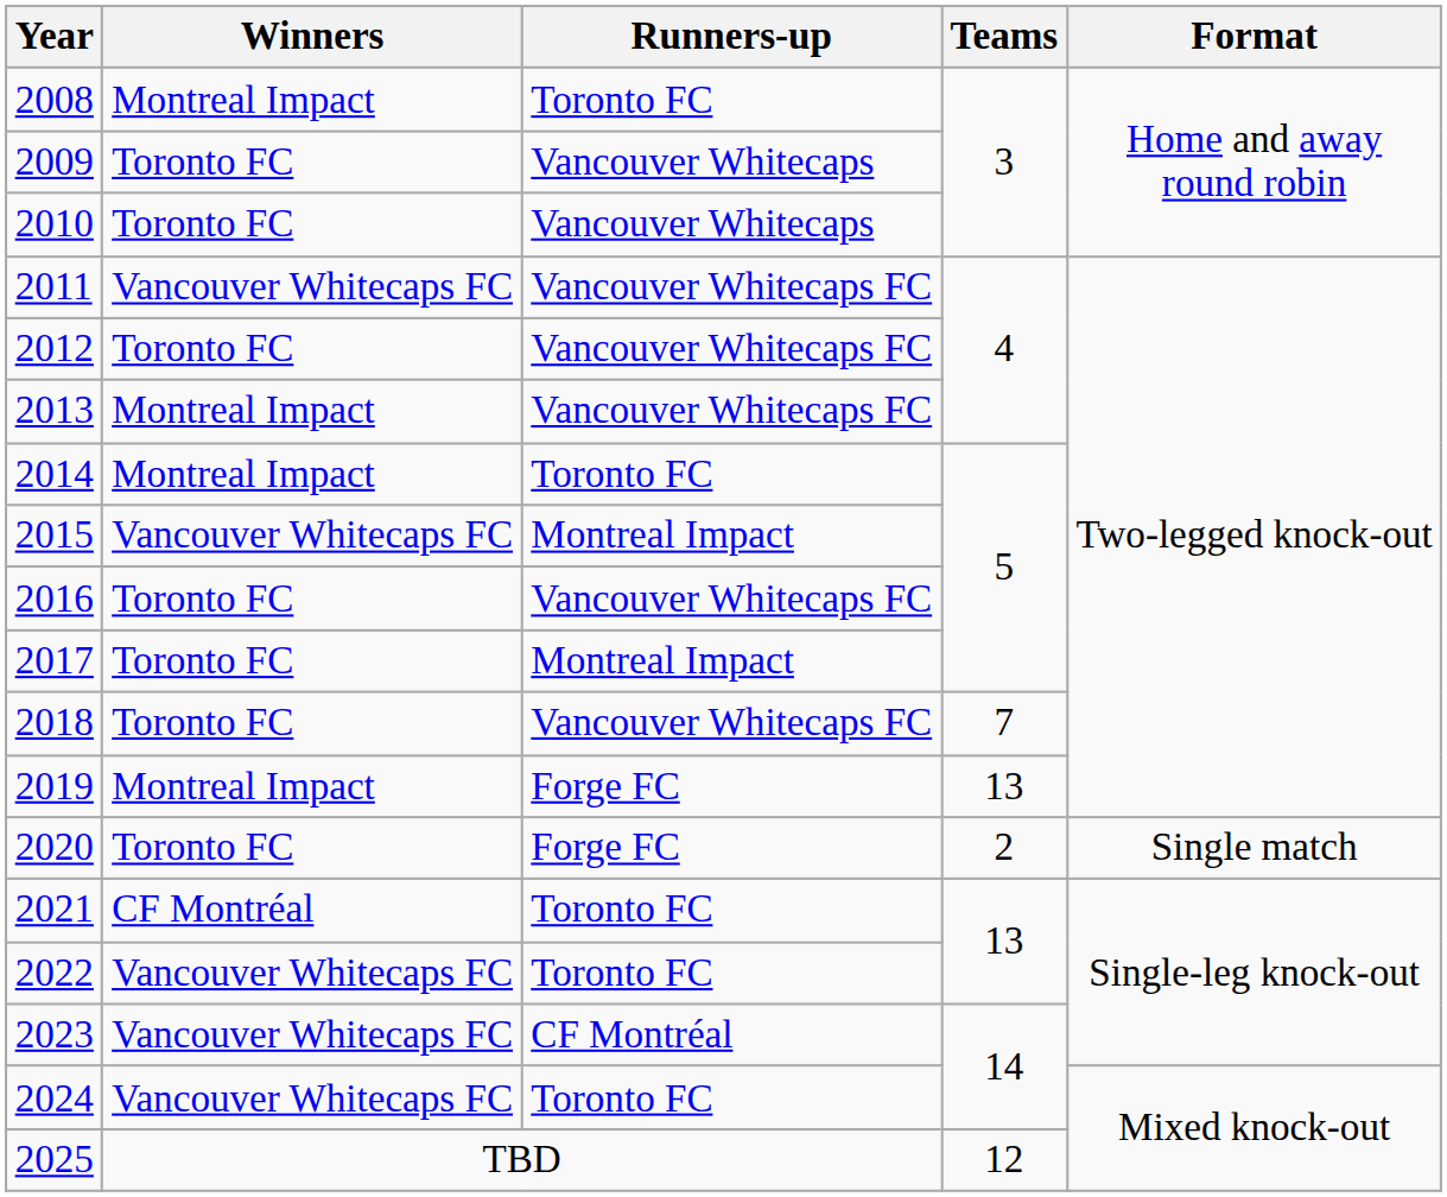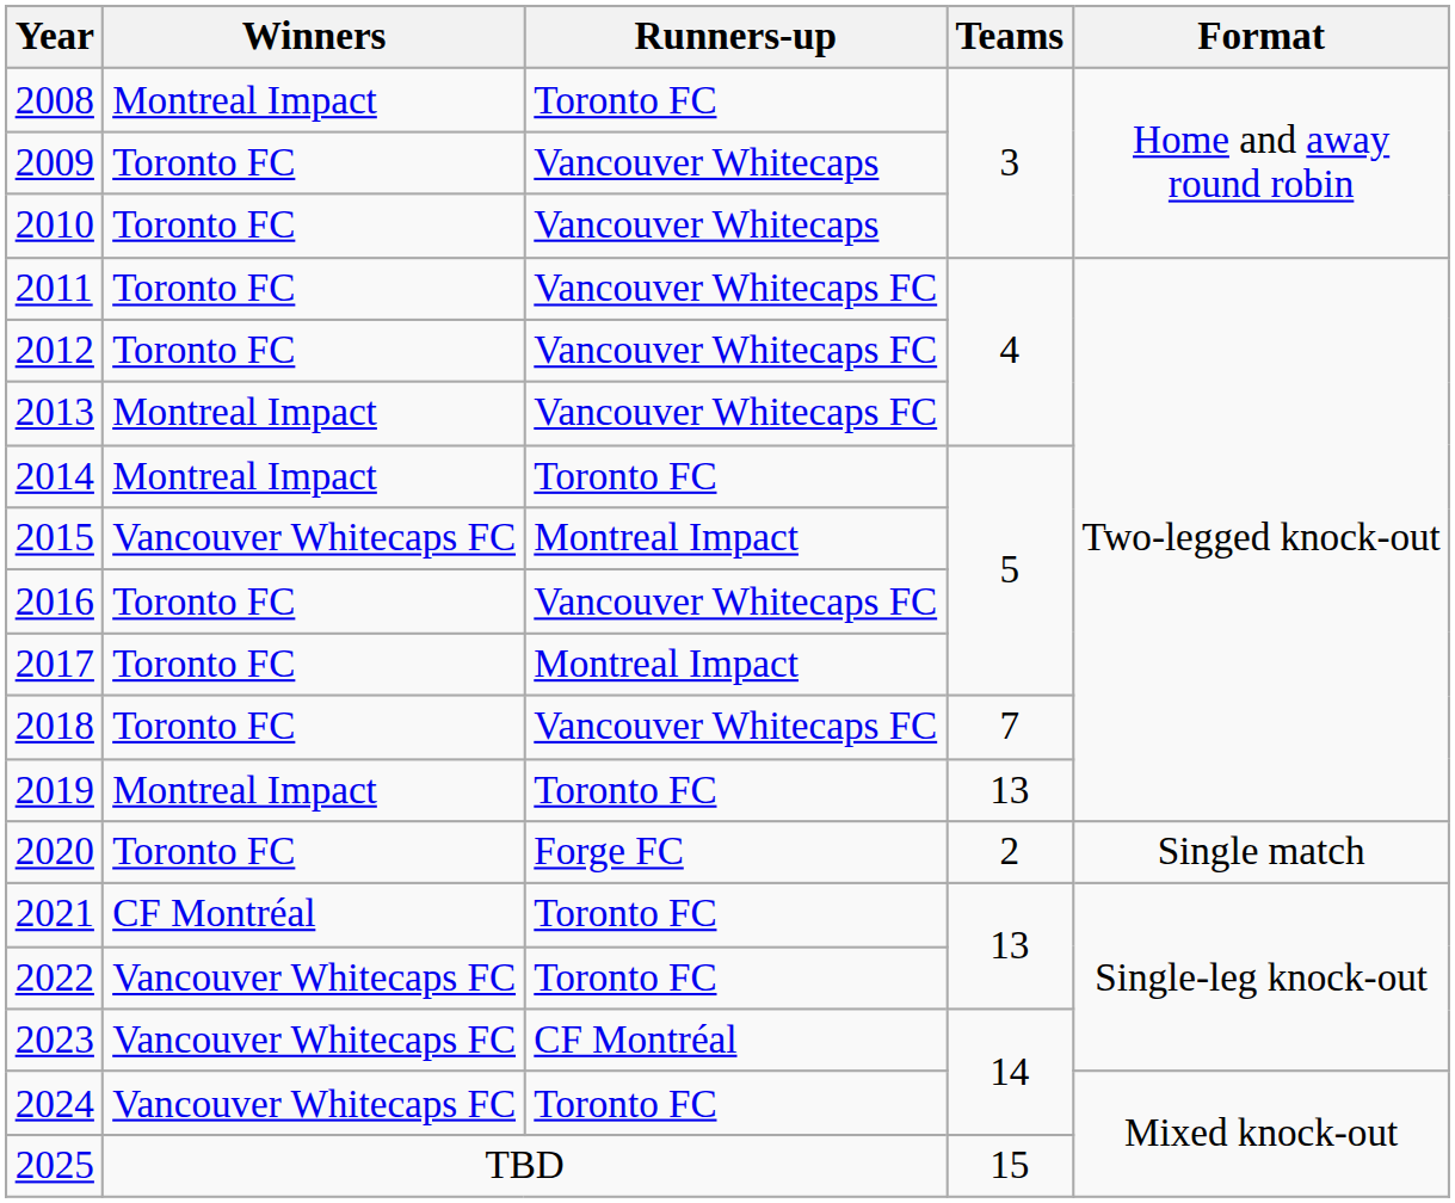2011 | Winners: Vancouver Whitecaps FC -> Toronto FC
2019 | Runners-up: Forge FC -> Toronto FC
2025 | Teams: 12 -> 15
